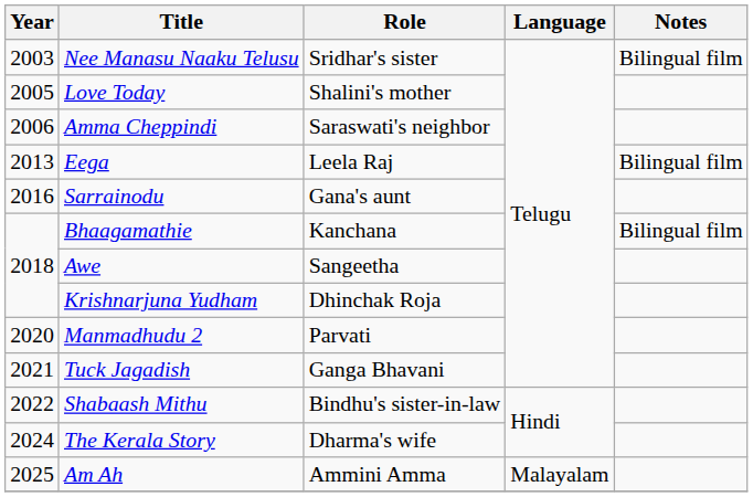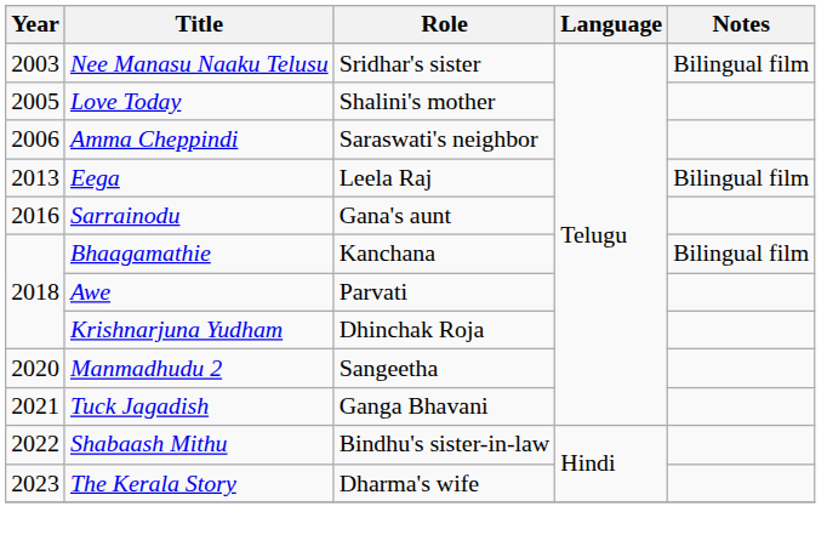Awe | Role: Sangeetha -> Parvati
Manmadhudu 2 | Role: Parvati -> Sangeetha
The Kerala Story | Year: 2024 -> 2023
- row: 2025 | Am Ah | Ammini Amma | Malayalam
